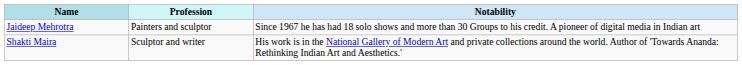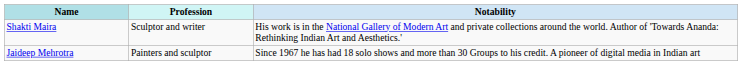rows swapped: Jaideep Mehrotra <-> Shakti Maira
